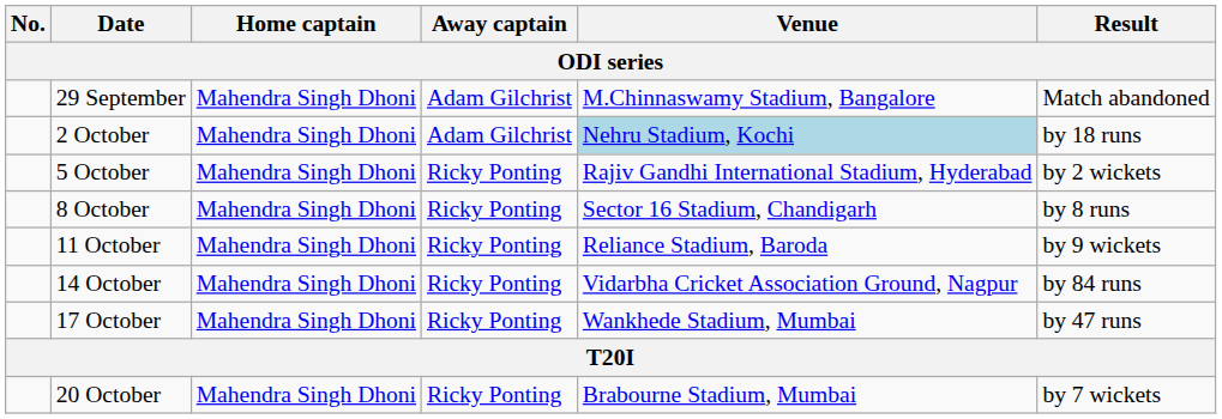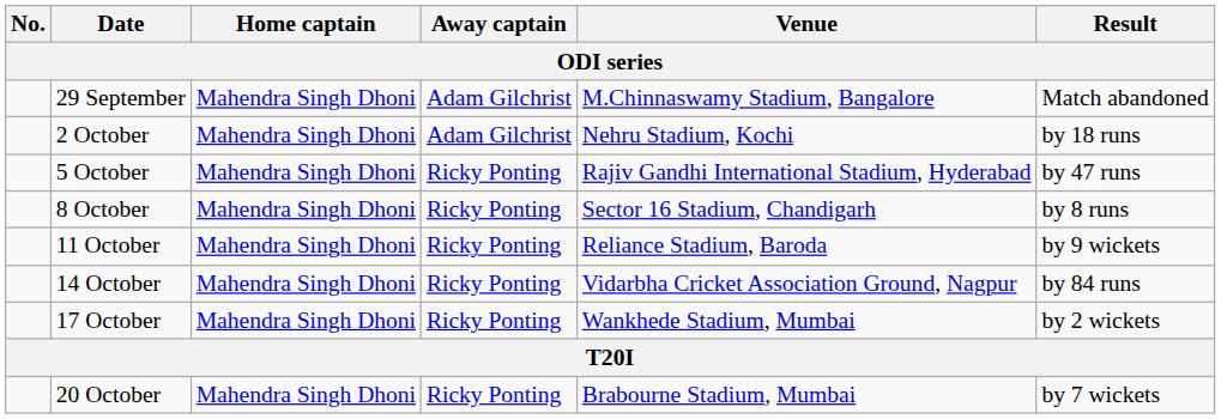2 October | Venue: lightblue background -> no background
5 October | Result: by 2 wickets -> by 47 runs
17 October | Result: by 47 runs -> by 2 wickets
